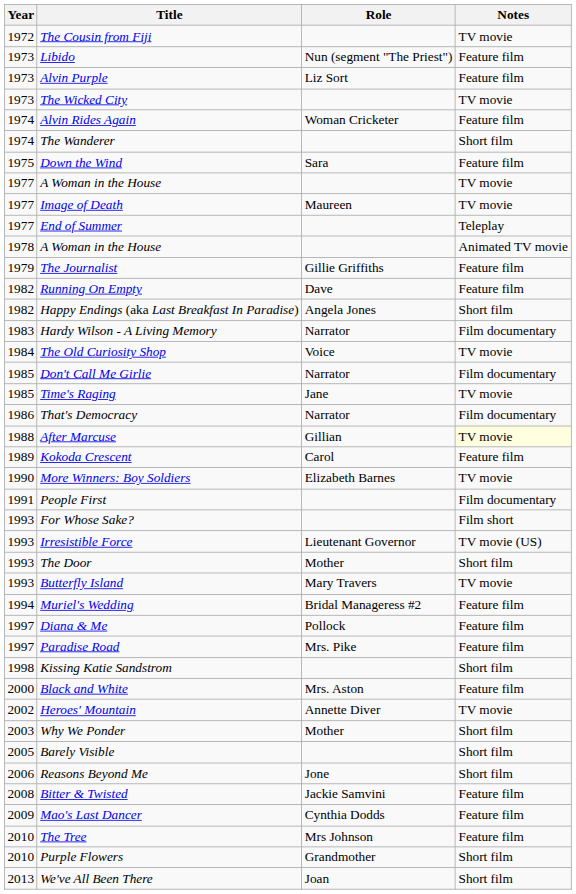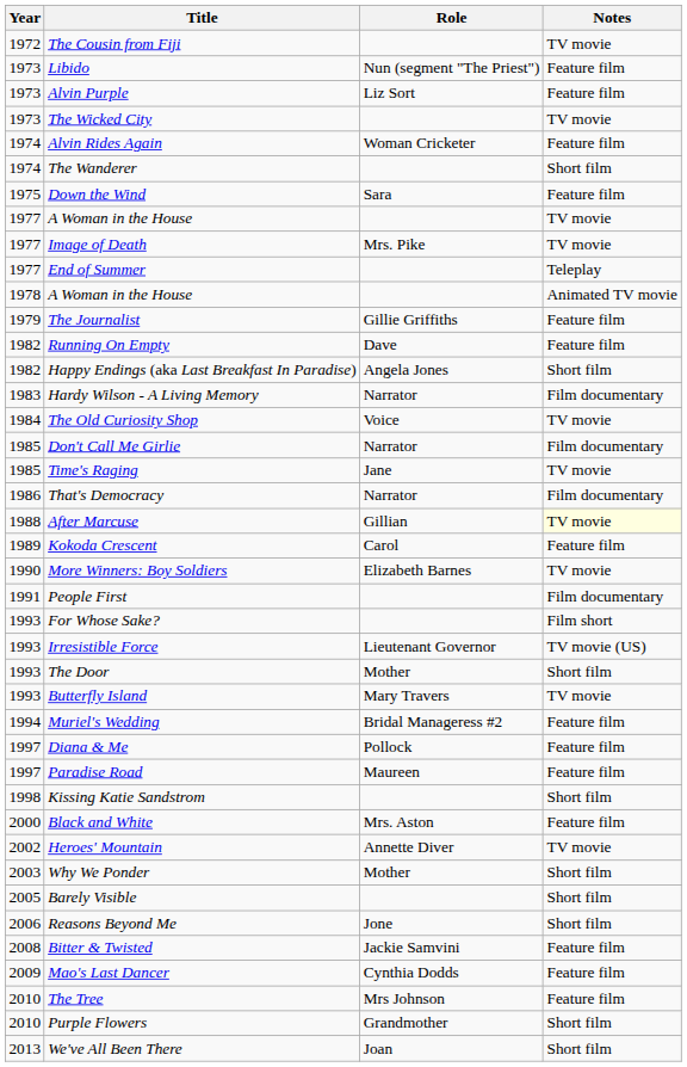Image of Death | Role: Maureen -> Mrs. Pike
Paradise Road | Role: Mrs. Pike -> Maureen
